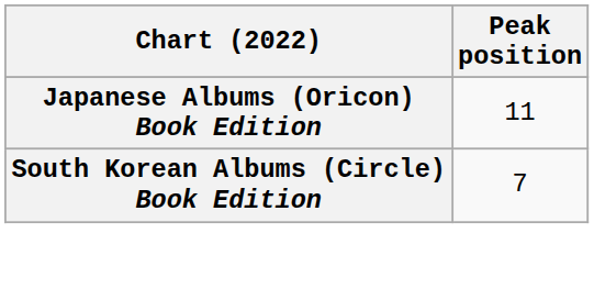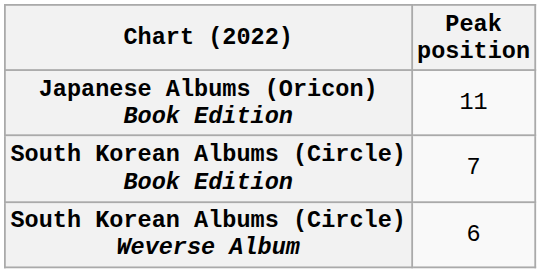+ row: South Korean Albums (Circle) Weverse Album | 6
